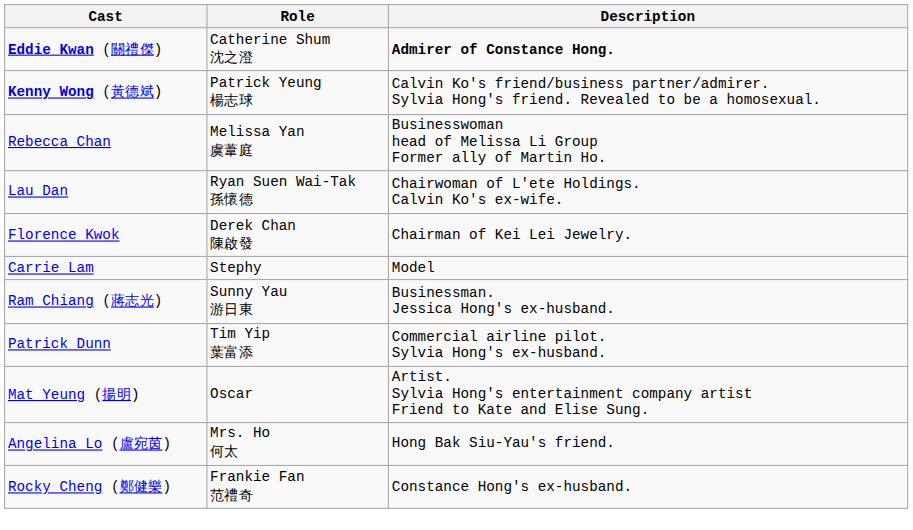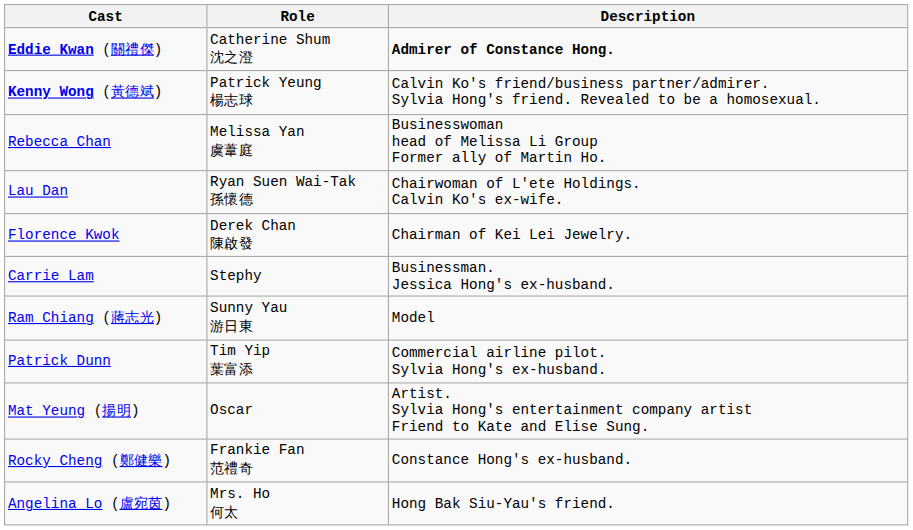Carrie Lam | Description: Model -> Businessman. Jessica Hong's ex-husband.
Ram Chiang (蔣志光) | Description: Businessman. Jessica Hong's ex-husband. -> Model
rows swapped: Rocky Cheng (鄭健樂) <-> Angelina Lo (盧宛茵)
